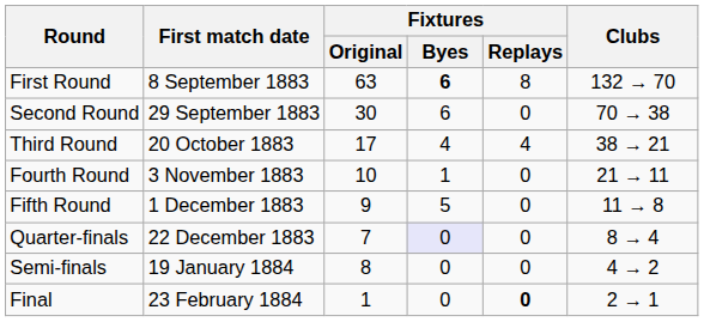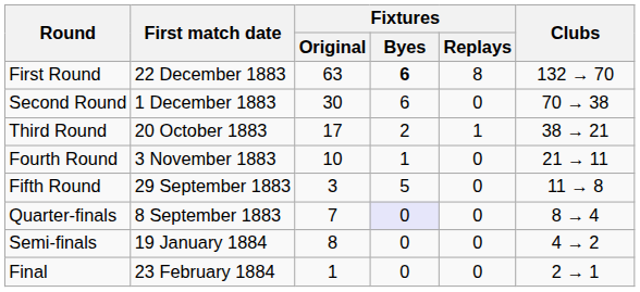First Round | First match date: 8 September 1883 -> 22 December 1883
Second Round | First match date: 29 September 1883 -> 1 December 1883
Third Round | Fixtures / Byes: 4 -> 2
Third Round | Fixtures / Replays: 4 -> 1
Fifth Round | First match date: 1 December 1883 -> 29 September 1883
Fifth Round | Fixtures / Original: 9 -> 3
Quarter-finals | First match date: 22 December 1883 -> 8 September 1883
Final | Fixtures / Replays: bold -> normal
